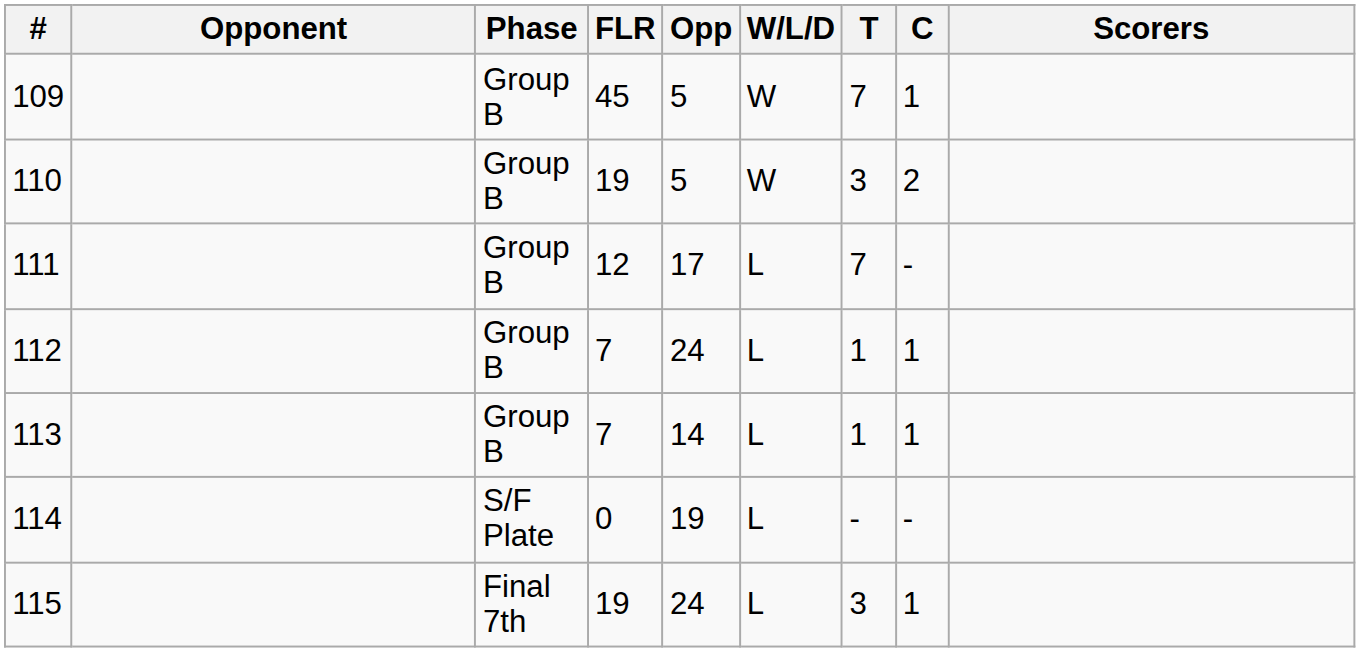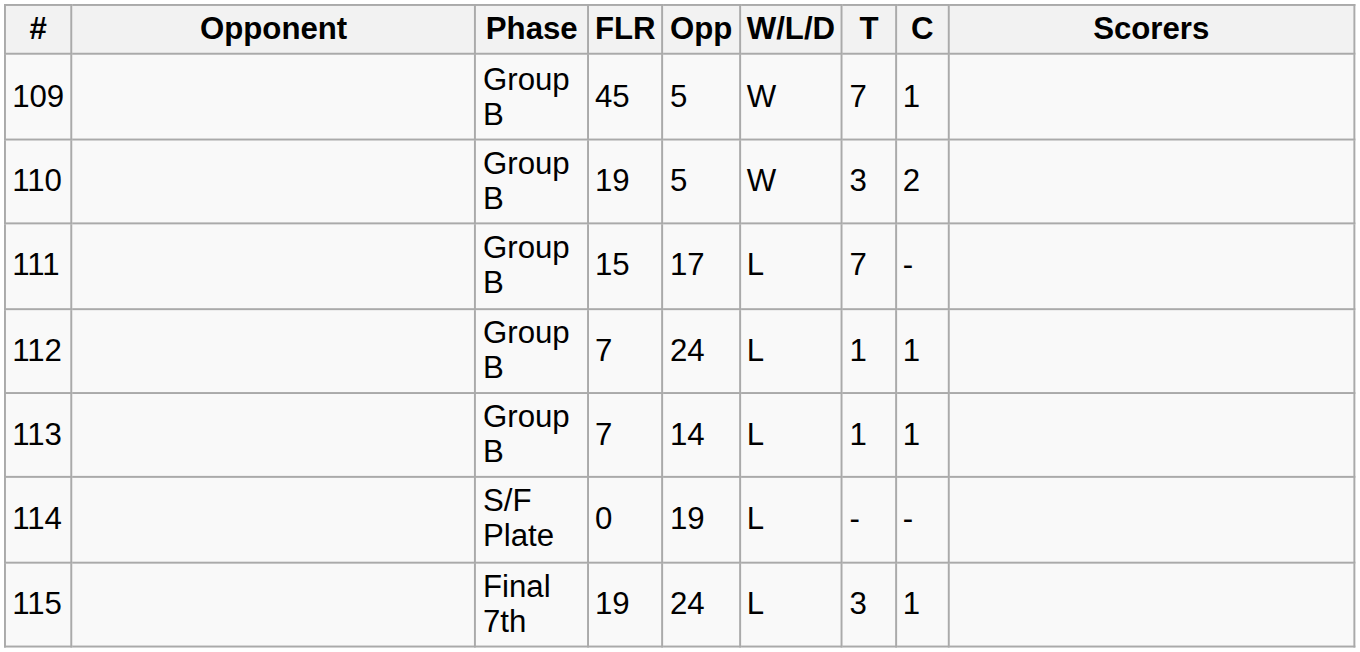111 | FLR: 12 -> 15
